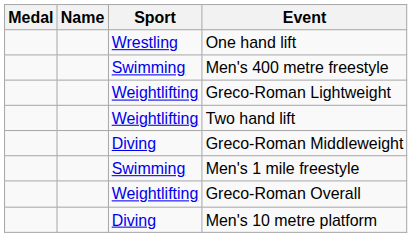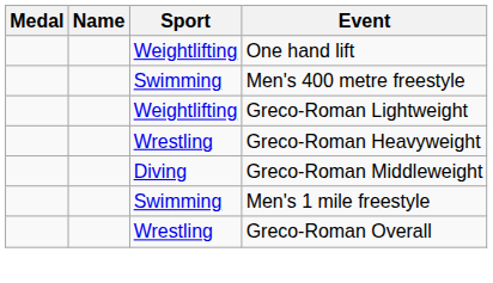One hand lift | Sport: Wrestling -> Weightlifting
- row: Weightlifting | Two hand lift
+ row: Wrestling | Greco-Roman Heavyweight
Greco-Roman Overall | Sport: Weightlifting -> Wrestling
- row: Diving | Men's 10 metre platform
